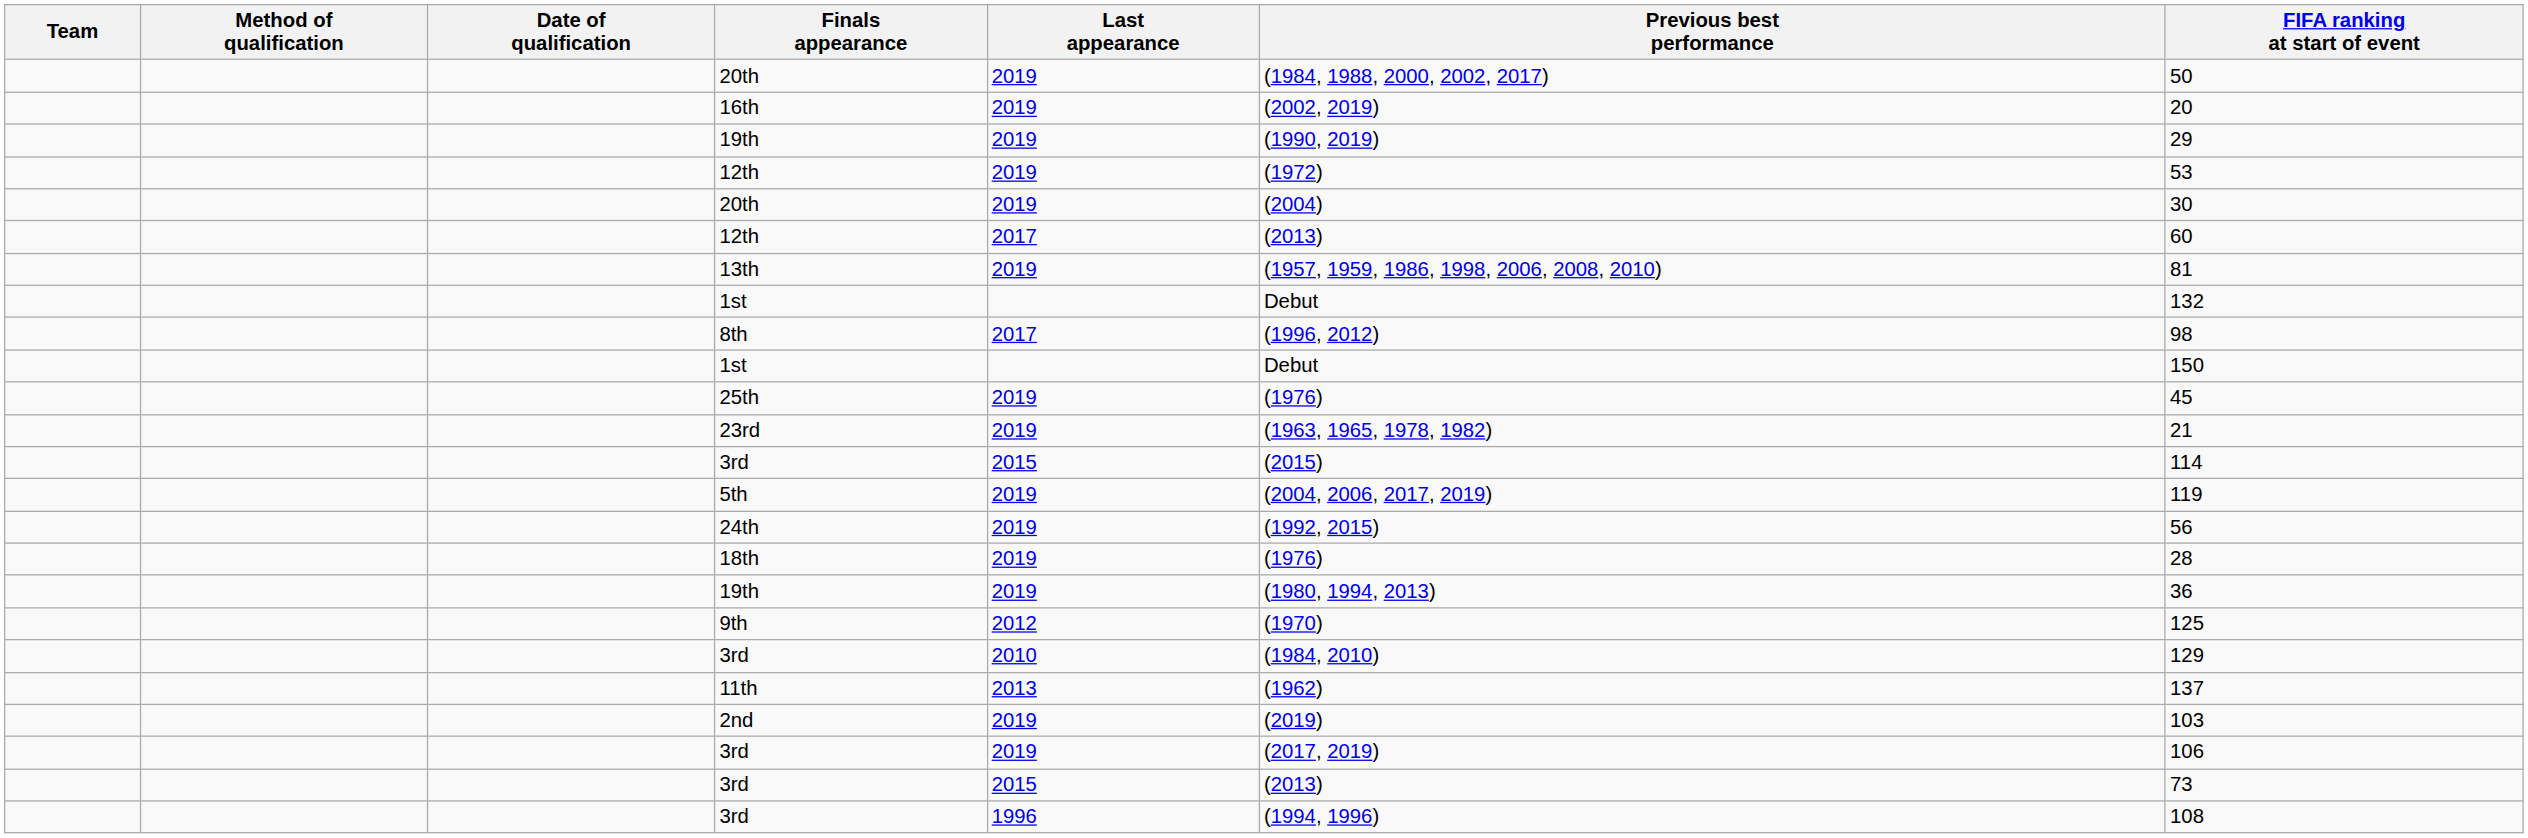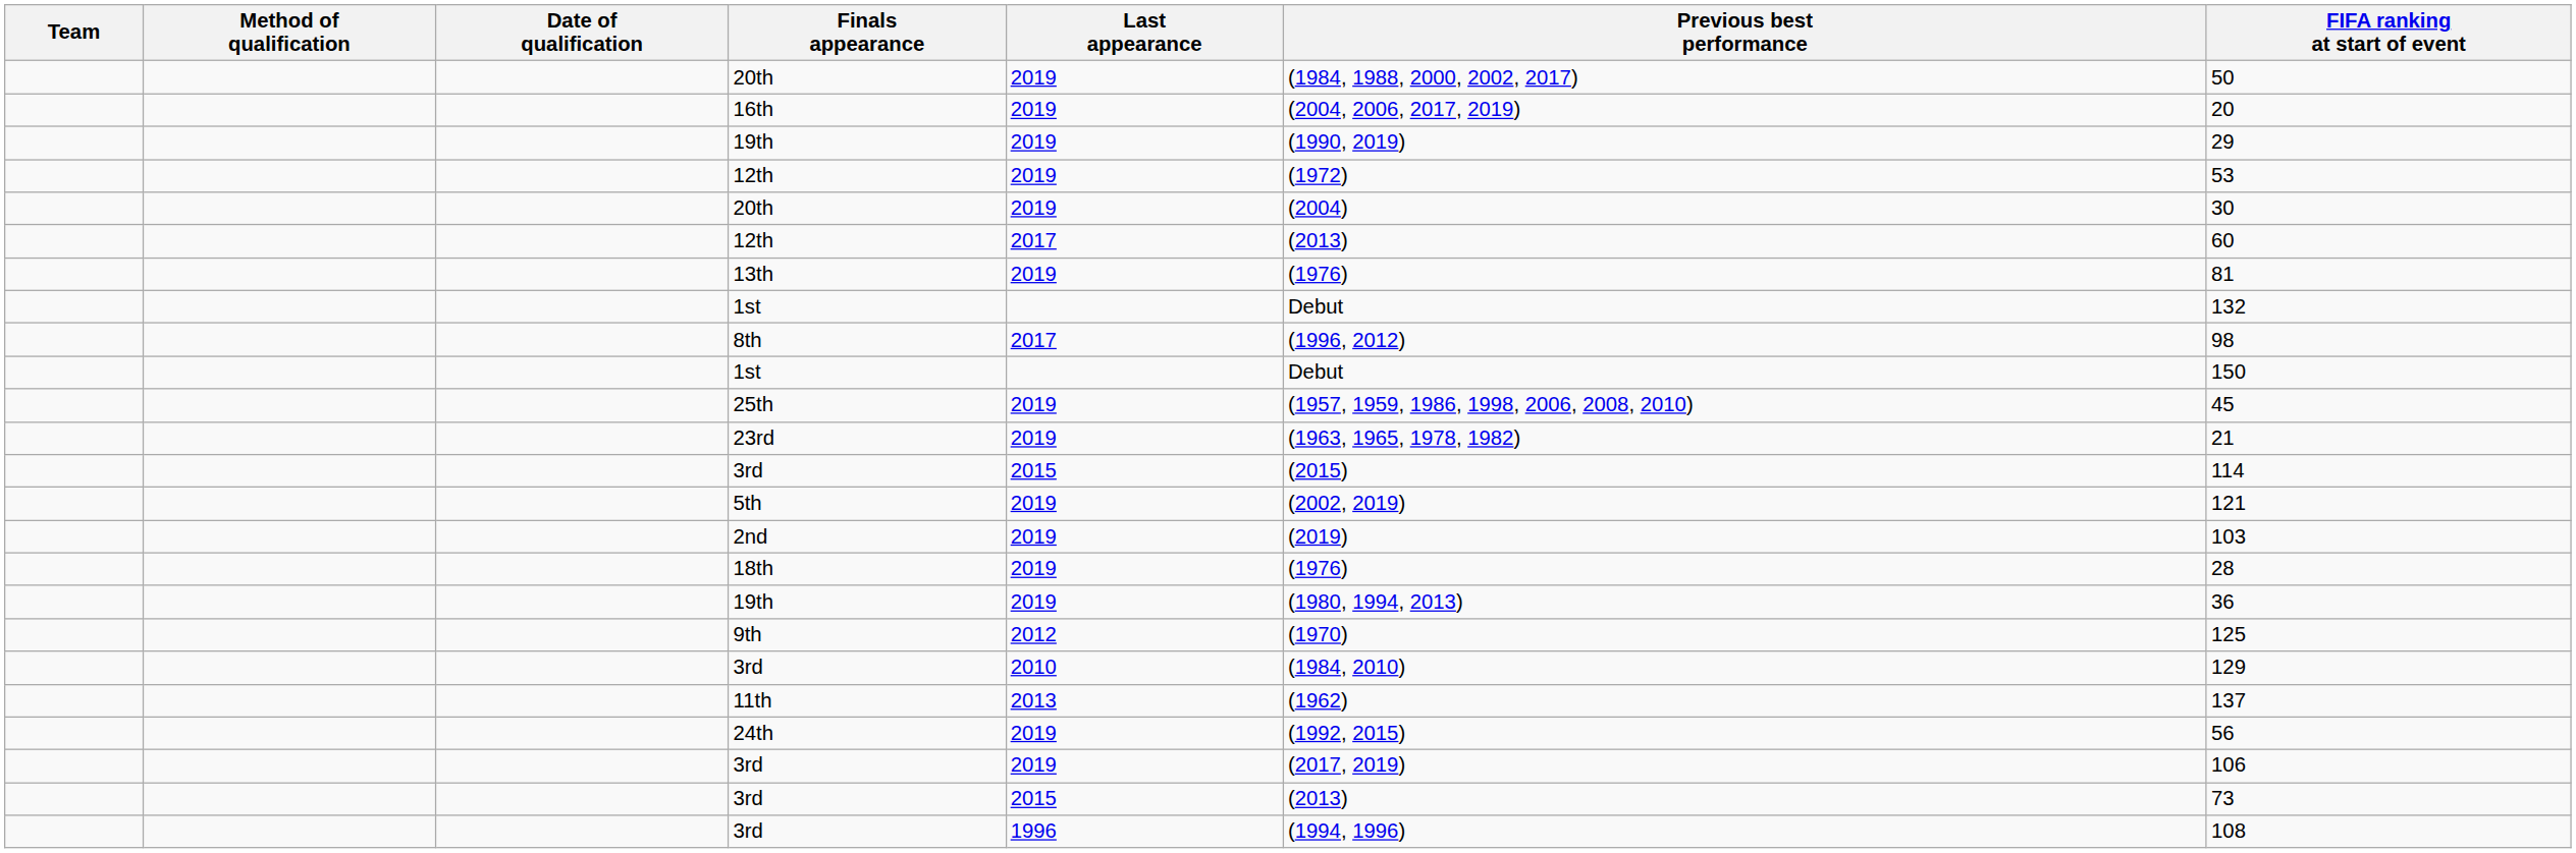16th | Previous best performance: (2002, 2019) -> (2004, 2006, 2017, 2019)
13th | Previous best performance: (1957, 1959, 1986, 1998, 2006, 2008, 2010) -> (1976)
25th | Previous best performance: (1976) -> (1957, 1959, 1986, 1998, 2006, 2008, 2010)
5th | Previous best performance: (2004, 2006, 2017, 2019) -> (2002, 2019)
5th | FIFA ranking at start of event: 119 -> 121
rows swapped: 24th <-> 2nd
